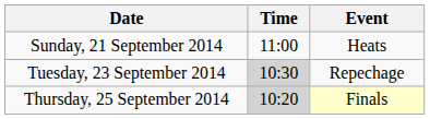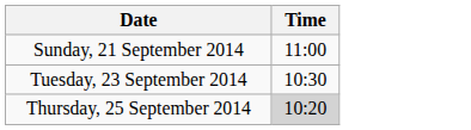- column: Event | Heats | Repechage | Finals
Tuesday, 23 September 2014 | Time: lightgrey background -> no background
